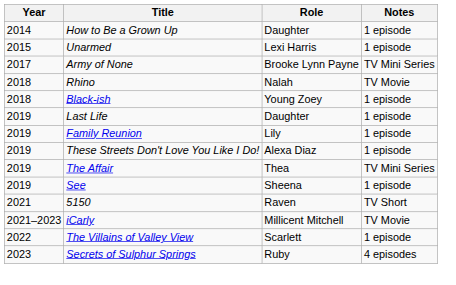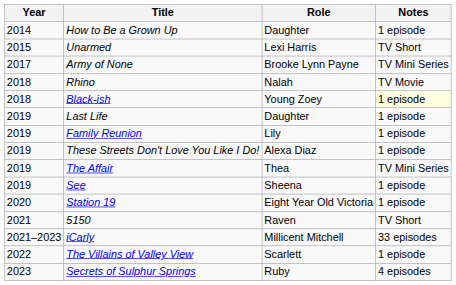Unarmed | Notes: 1 episode -> TV Short
Black-ish | Notes: no background -> lightyellow background
+ row: 2020 | Station 19 | Eight Year Old Victoria | 1 episode
iCarly | Notes: TV Movie -> 33 episodes
